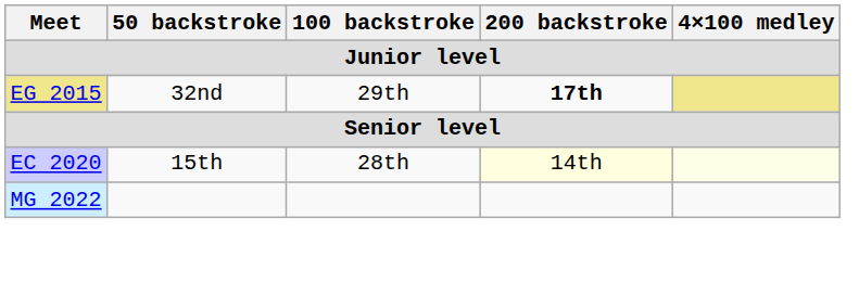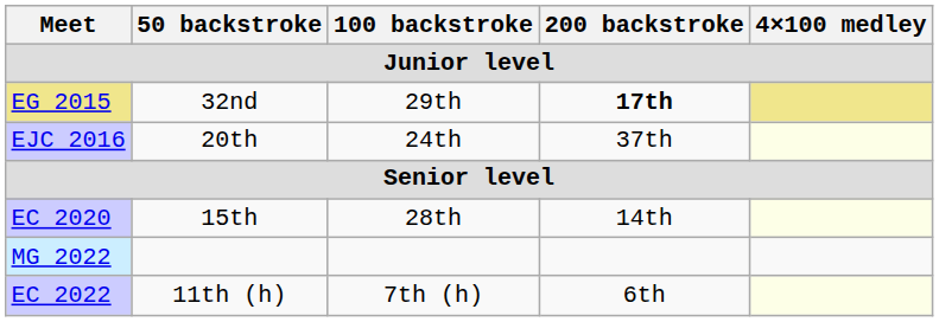+ row: EJC 2016 | 20th | 24th | 37th
EC 2020 | 200 backstroke: lightyellow background -> no background
+ row: EC 2022 | 11th (h) | 7th (h) | 6th
